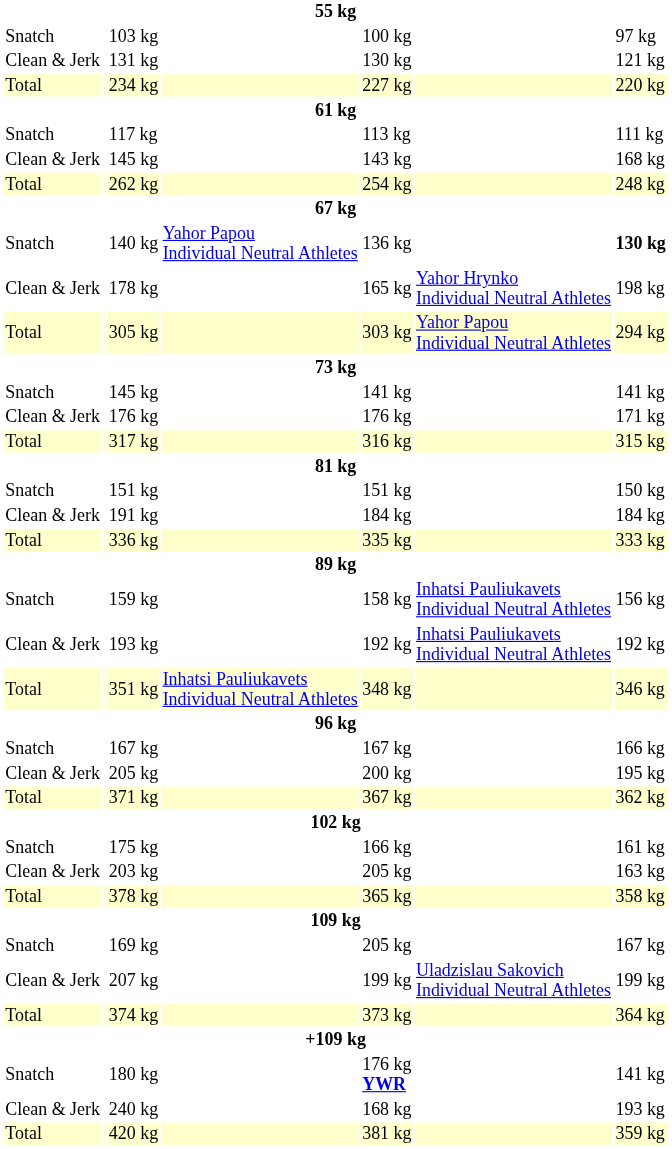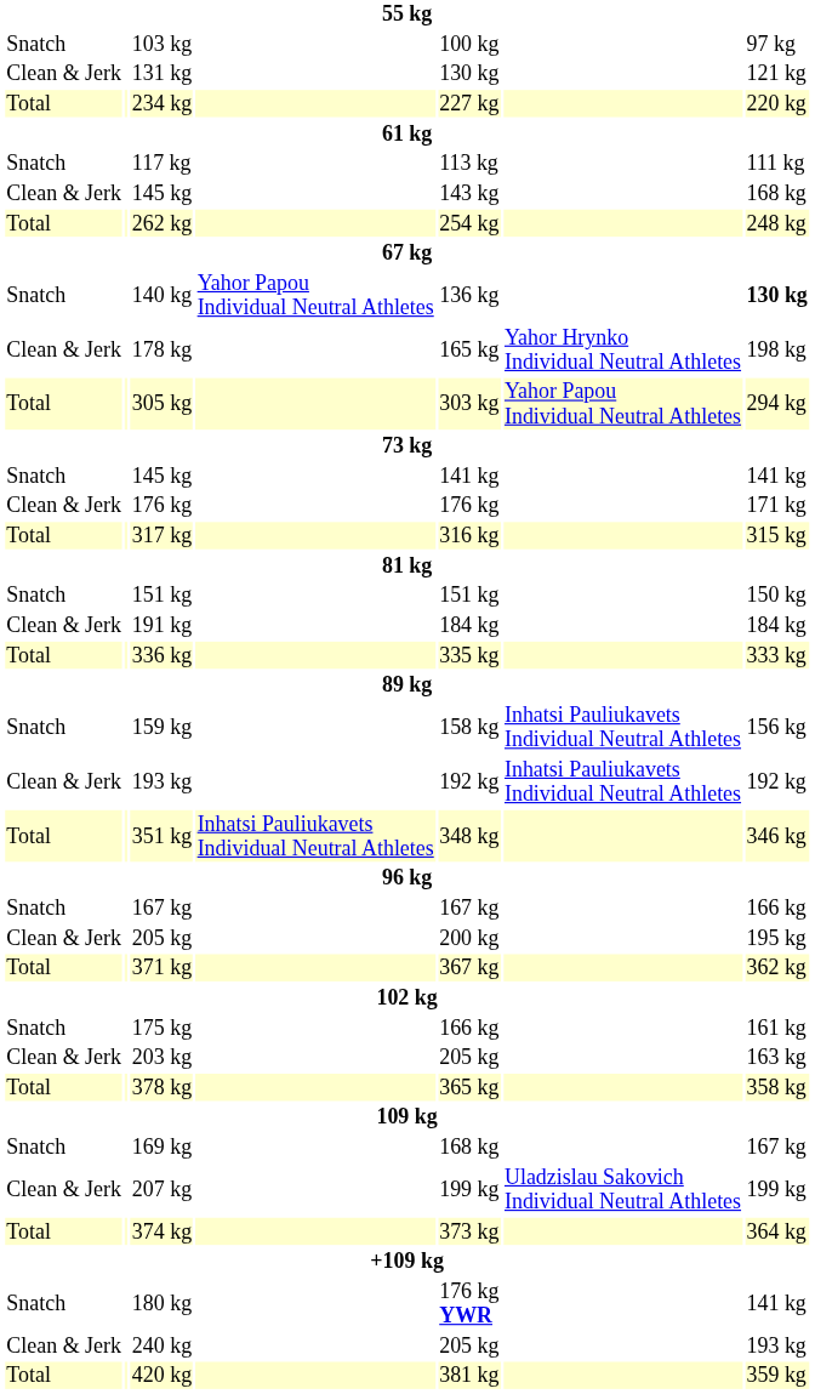169 kg | column 5: 205 kg -> 168 kg
240 kg | column 5: 168 kg -> 205 kg
